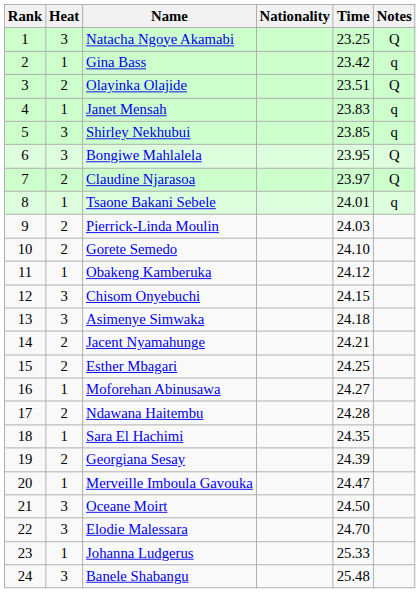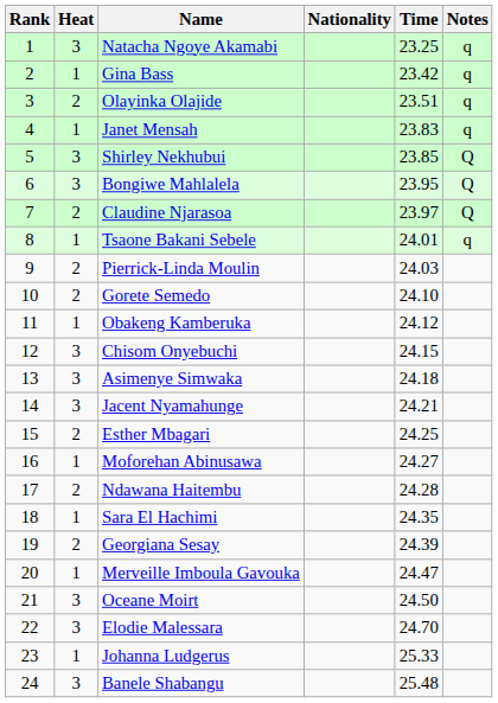Natacha Ngoye Akamabi | Notes: Q -> q
Olayinka Olajide | Notes: Q -> q
Shirley Nekhubui | Notes: q -> Q
Jacent Nyamahunge | Heat: 2 -> 3
